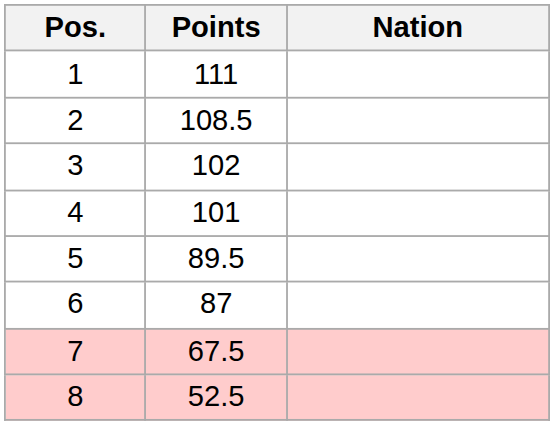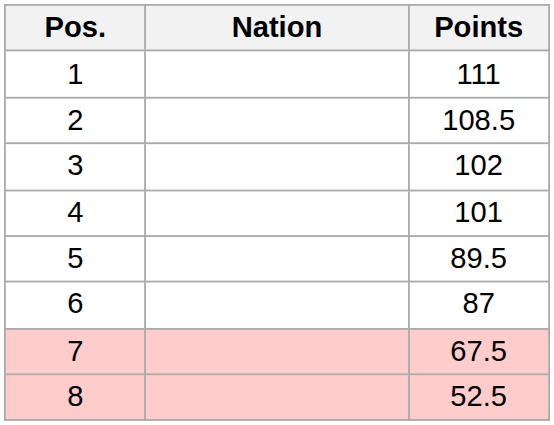columns swapped: Nation <-> Points
